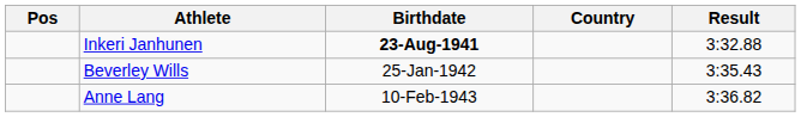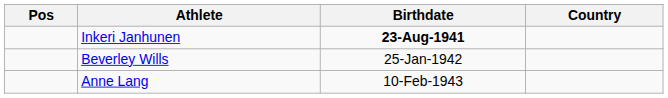- column: Result | 3:32.88 | 3:35.43 | 3:36.82
